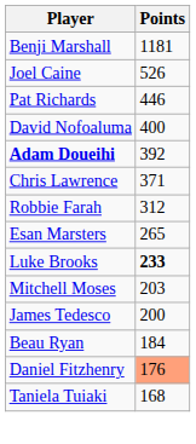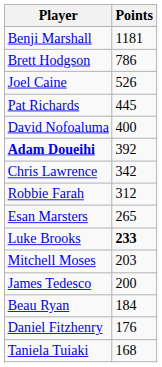+ row: Brett Hodgson | 786
Pat Richards | Points: 446 -> 445
Chris Lawrence | Points: 371 -> 342
Daniel Fitzhenry | Points: lightsalmon background -> no background
